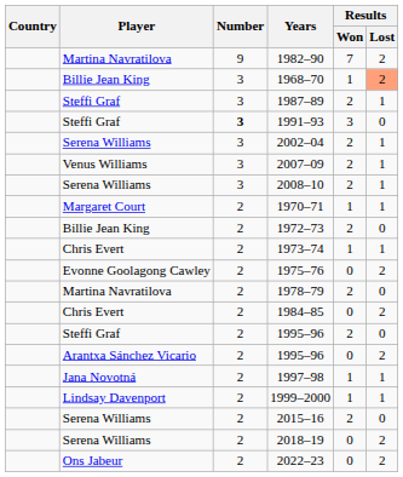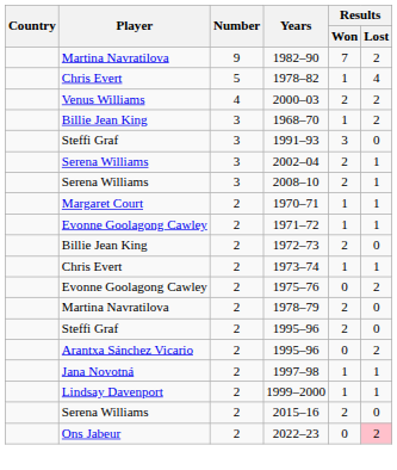+ row: Chris Evert | 5 | 1978–82 | 1 | 4
+ row: Venus Williams | 4 | 2000–03 | 2 | 2
1968–70 | Results / Lost: lightsalmon background -> no background
- row: Steffi Graf | 3 | 1987–89 | 2 | 1
1991–93 | Number: bold -> normal
- row: Venus Williams | 3 | 2007–09 | 2 | 1
+ row: Evonne Goolagong Cawley | 2 | 1971–72 | 1 | 1
- row: Chris Evert | 2 | 1984–85 | 0 | 2
- row: Serena Williams | 2 | 2018–19 | 0 | 2
2022–23 | Results / Lost: no background -> pink background
